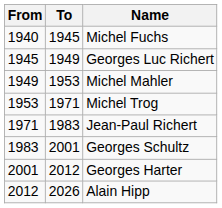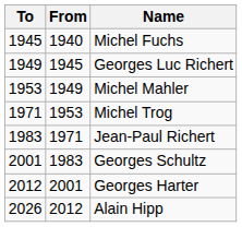columns swapped: From <-> To
